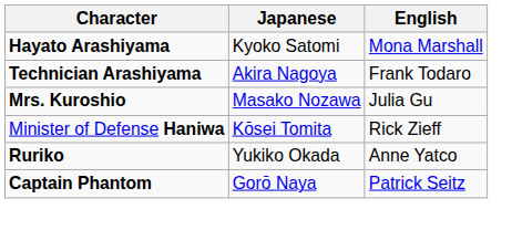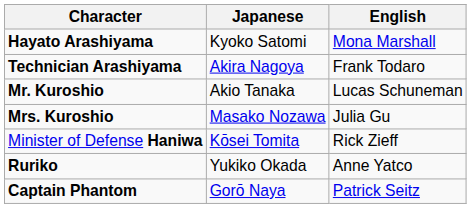+ row: Mr. Kuroshio | Akio Tanaka | Lucas Schuneman
